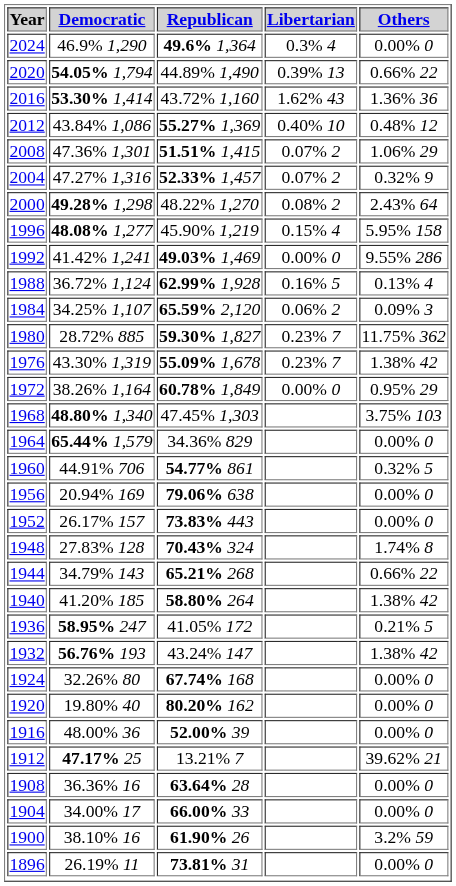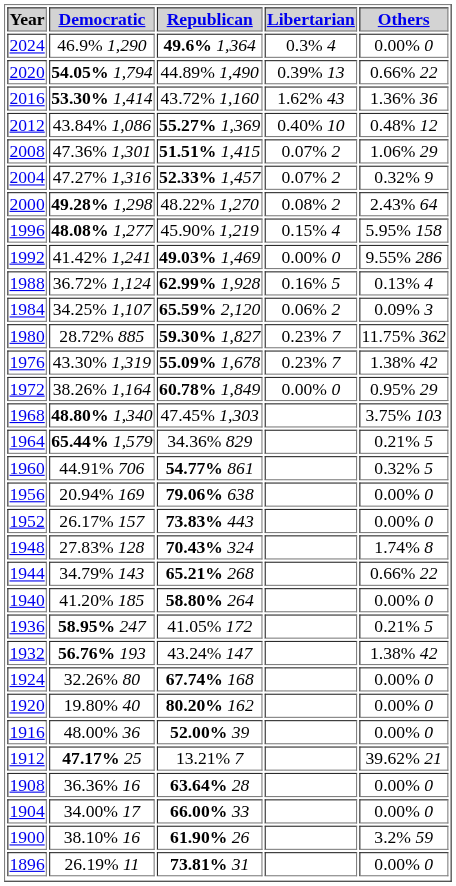1964 | Others: 0.00% 0 -> 0.21% 5
1940 | Others: 1.38% 42 -> 0.00% 0
